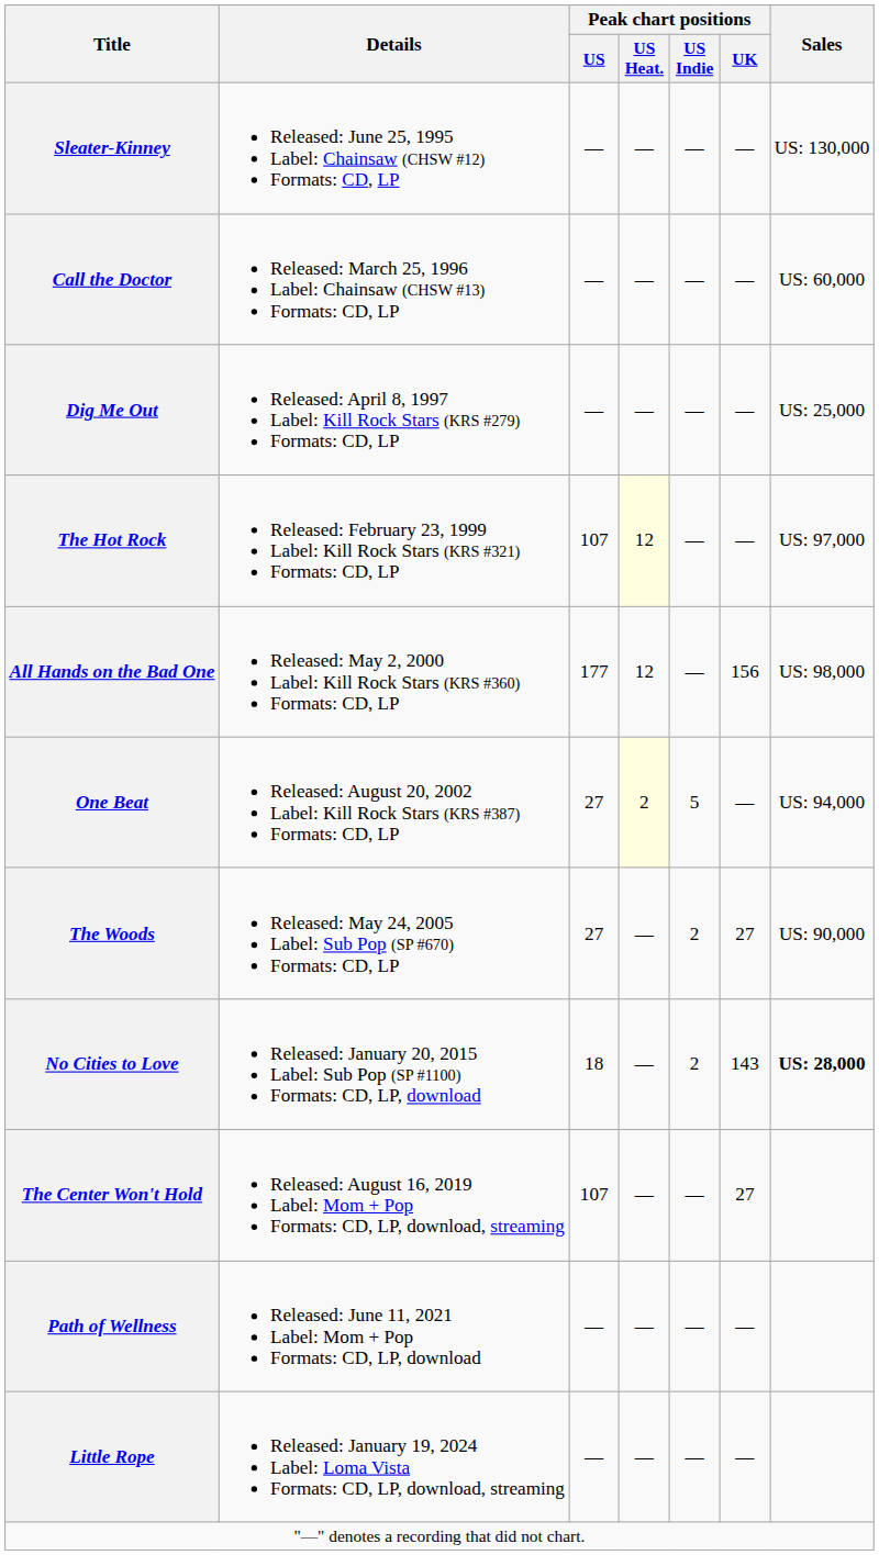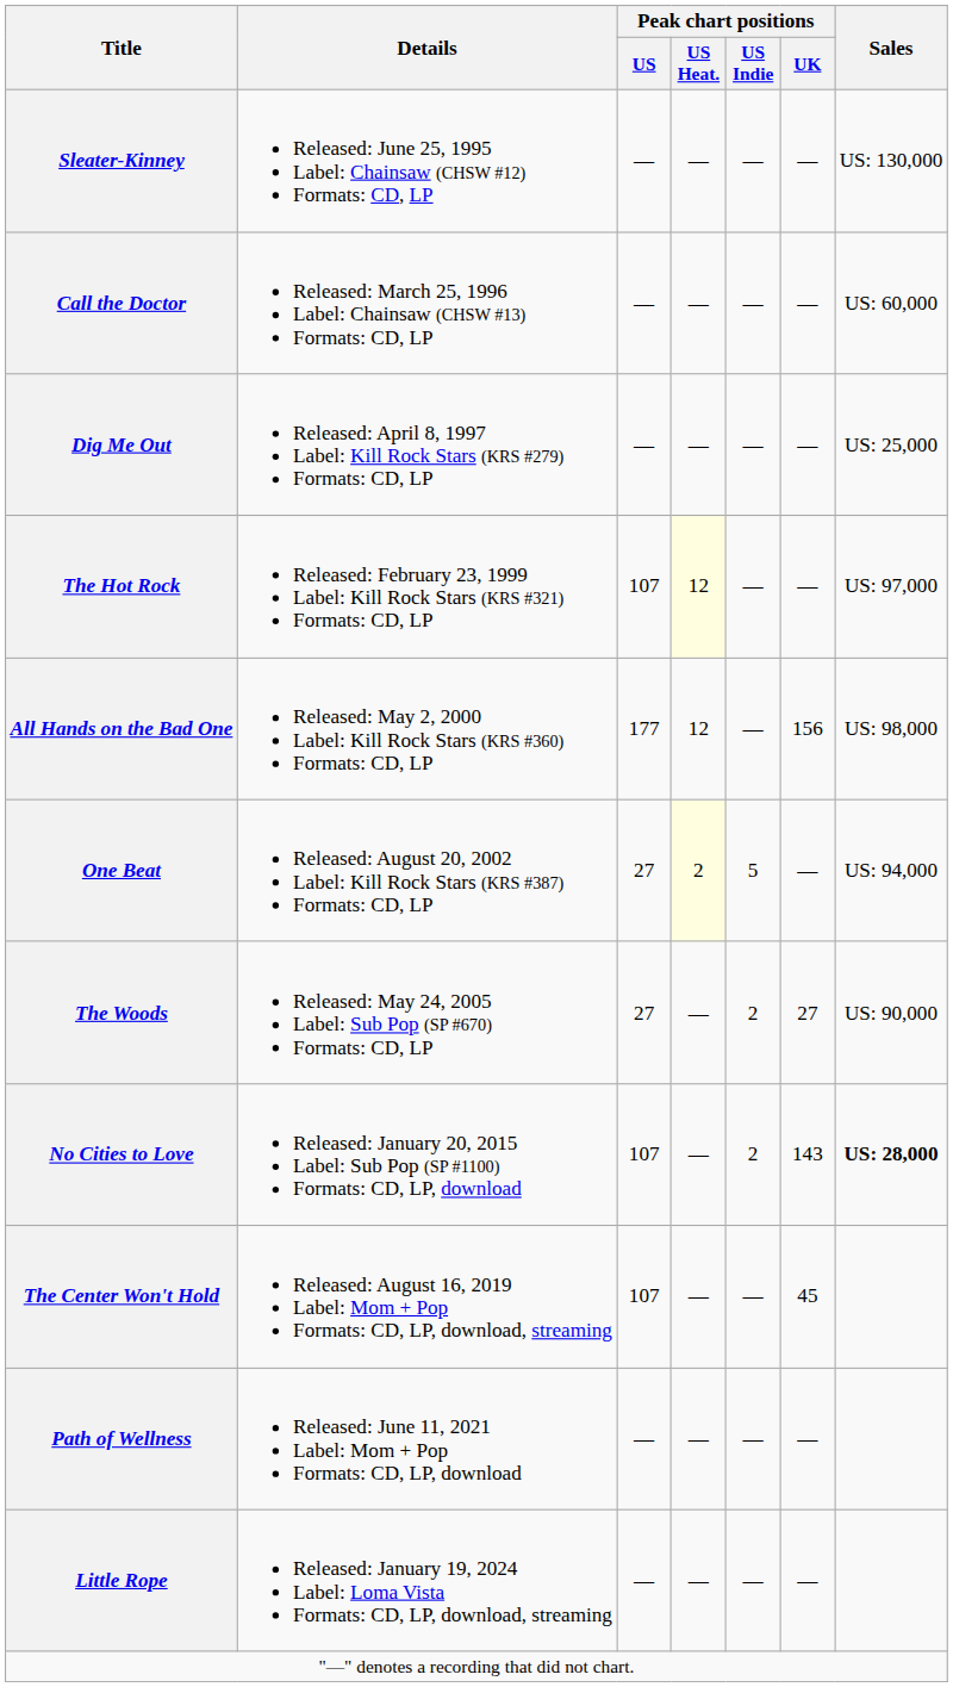No Cities to Love | Peak chart positions / US: 18 -> 107
The Center Won't Hold | Peak chart positions / UK: 27 -> 45
